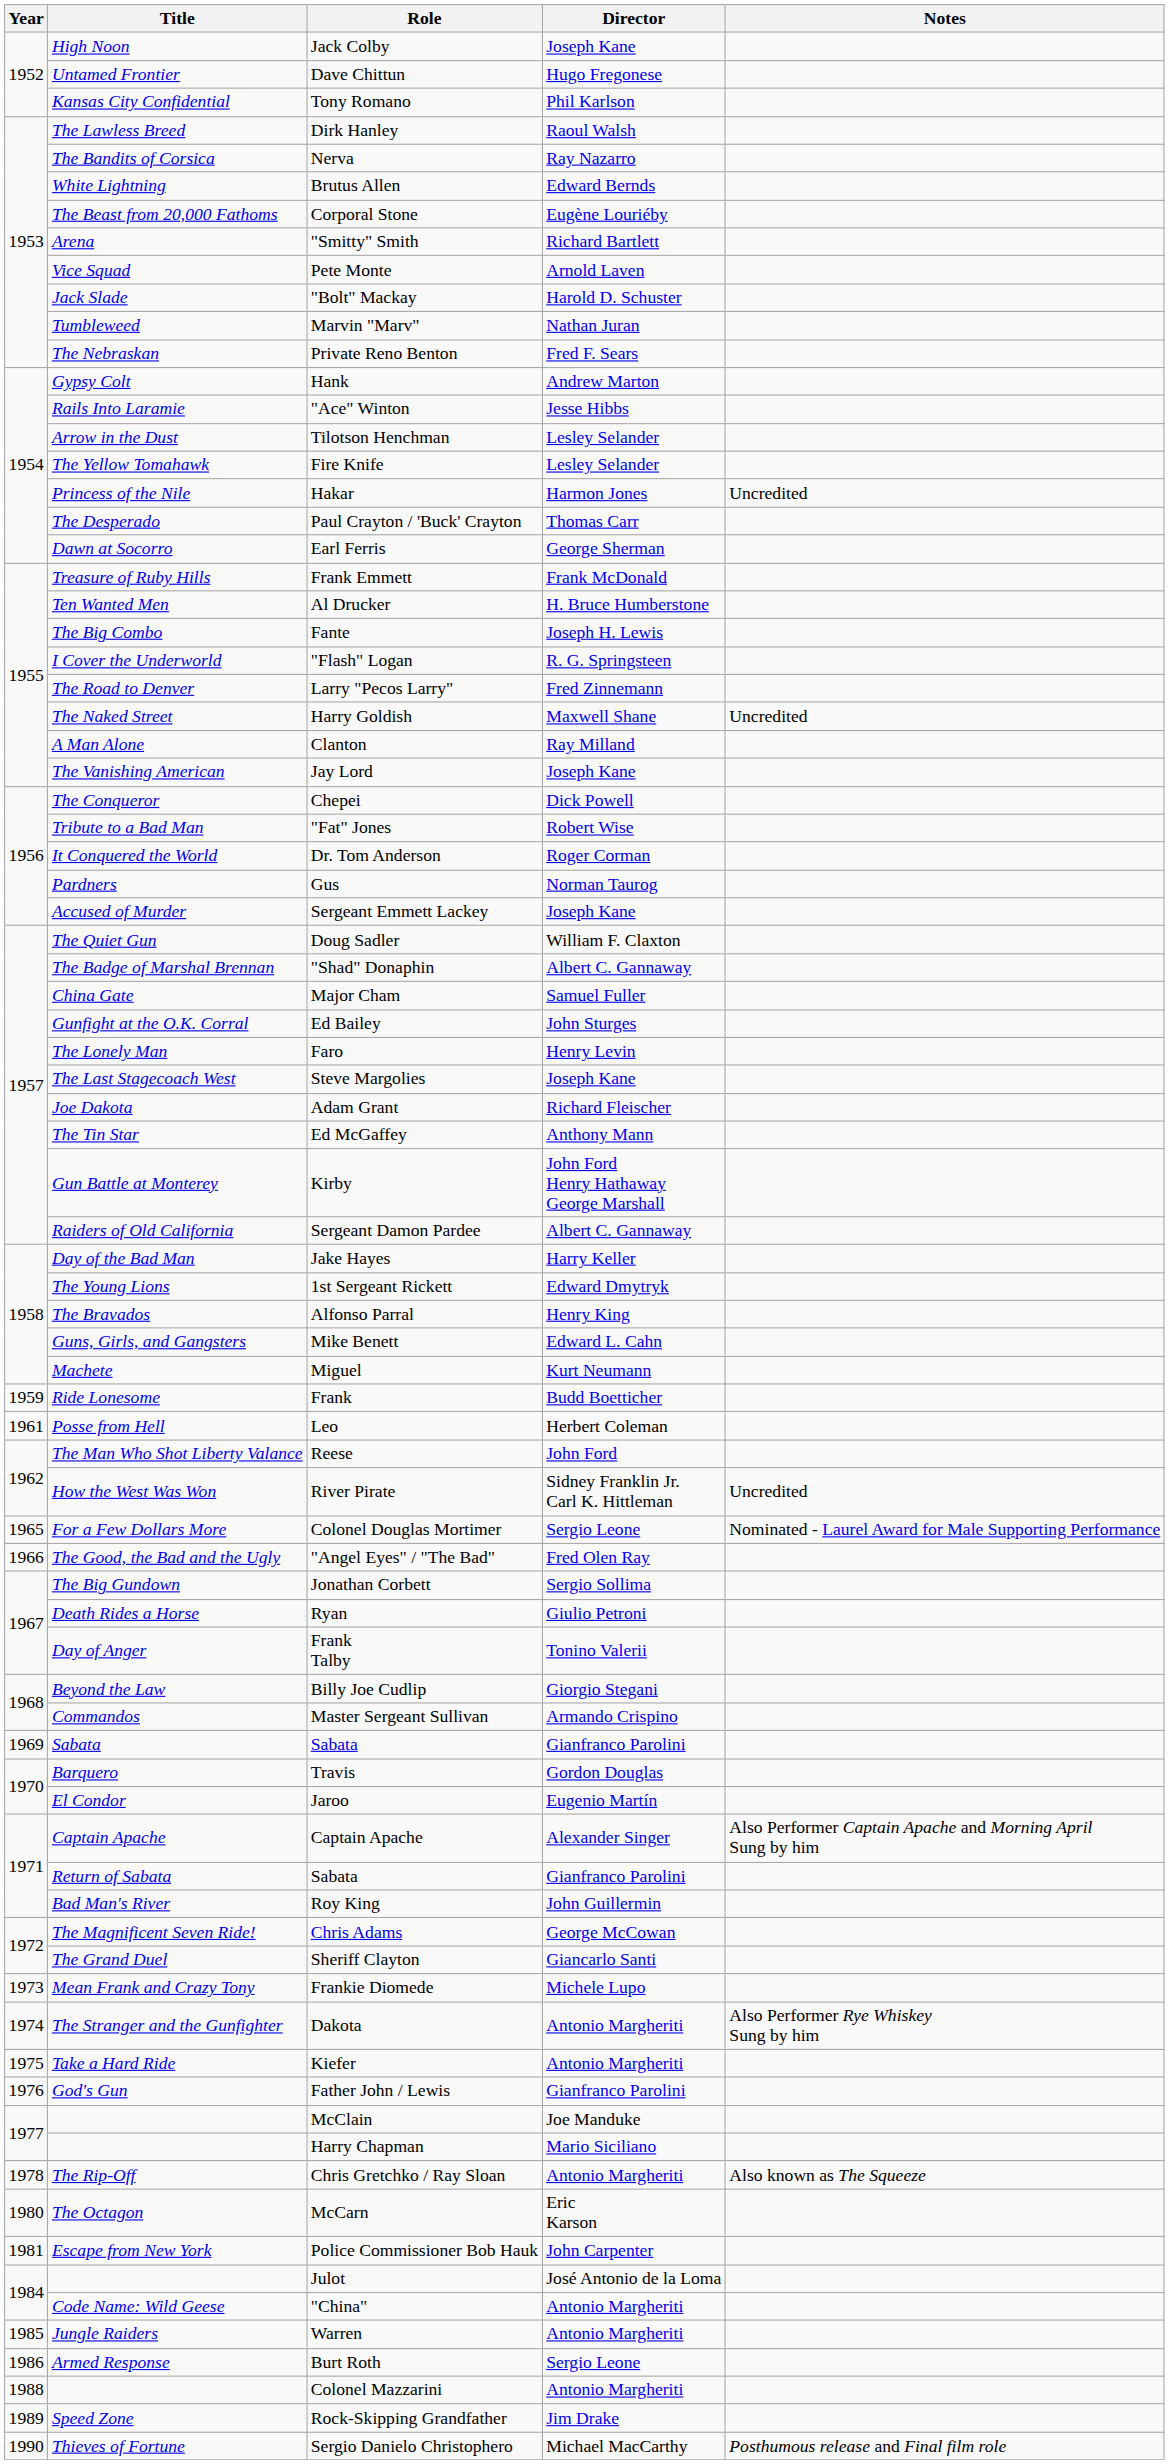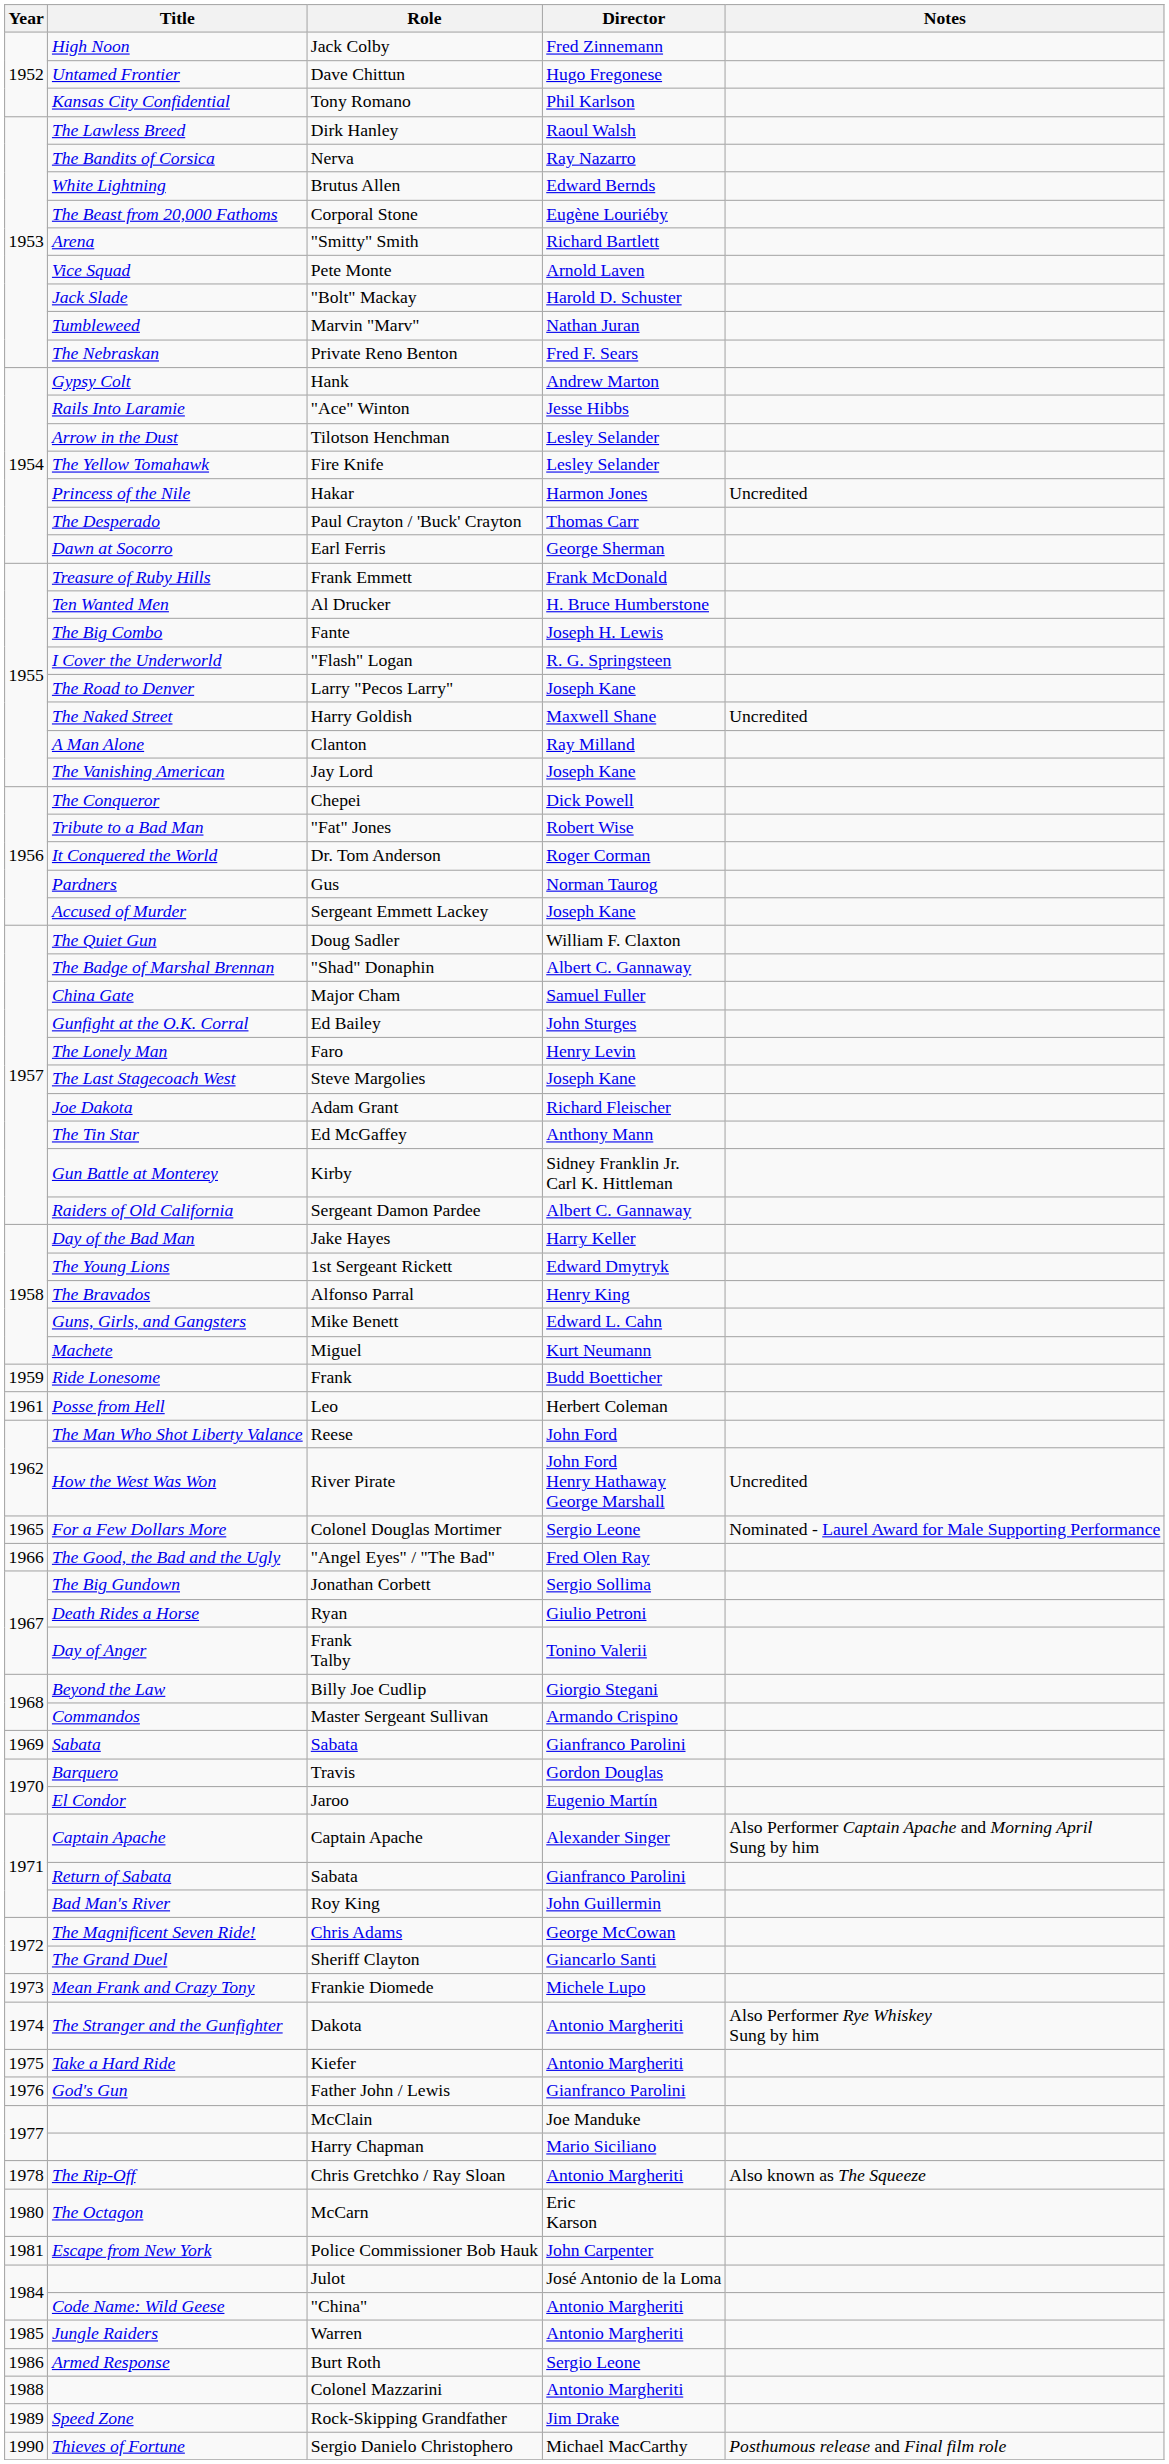Jack Colby | Director: Joseph Kane -> Fred Zinnemann
Larry "Pecos Larry" | Director: Fred Zinnemann -> Joseph Kane
Kirby | Director: John Ford Henry Hathaway George Marshall -> Sidney Franklin Jr. Carl K. Hittleman
River Pirate | Director: Sidney Franklin Jr. Carl K. Hittleman -> John Ford Henry Hathaway George Marshall
